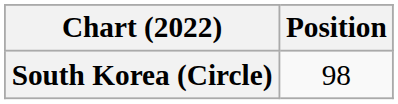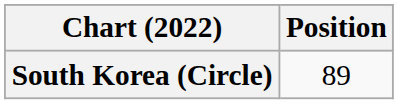South Korea (Circle) | Position: 98 -> 89
